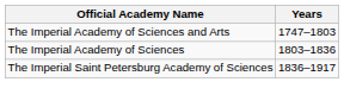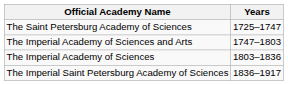+ row: The Saint Petersburg Academy of Sciences | 1725–1747
